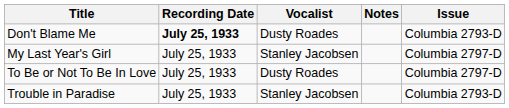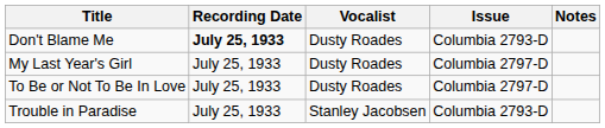columns swapped: Issue <-> Notes
My Last Year's Girl | Vocalist: Stanley Jacobsen -> Dusty Roades
